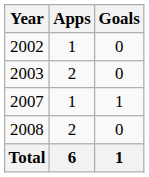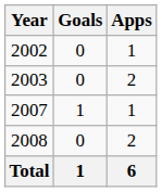columns swapped: Apps <-> Goals
